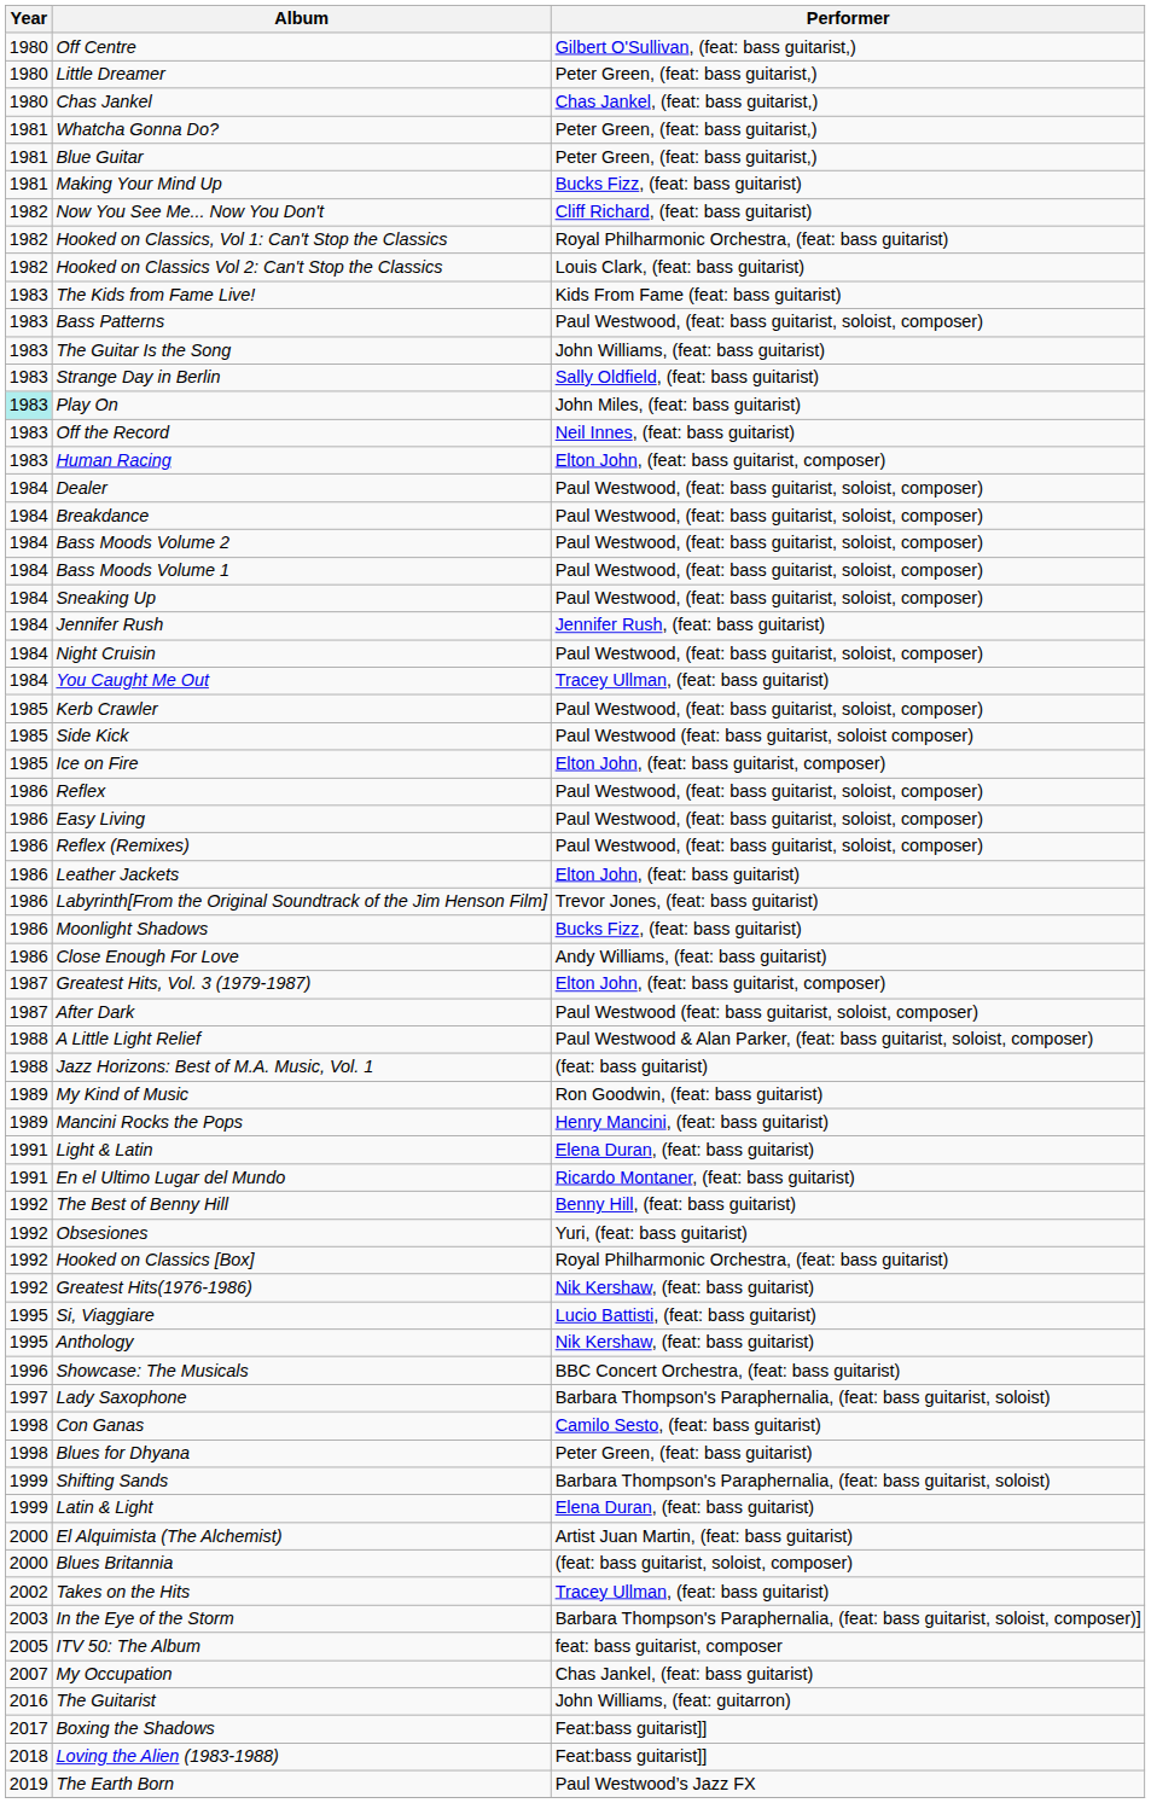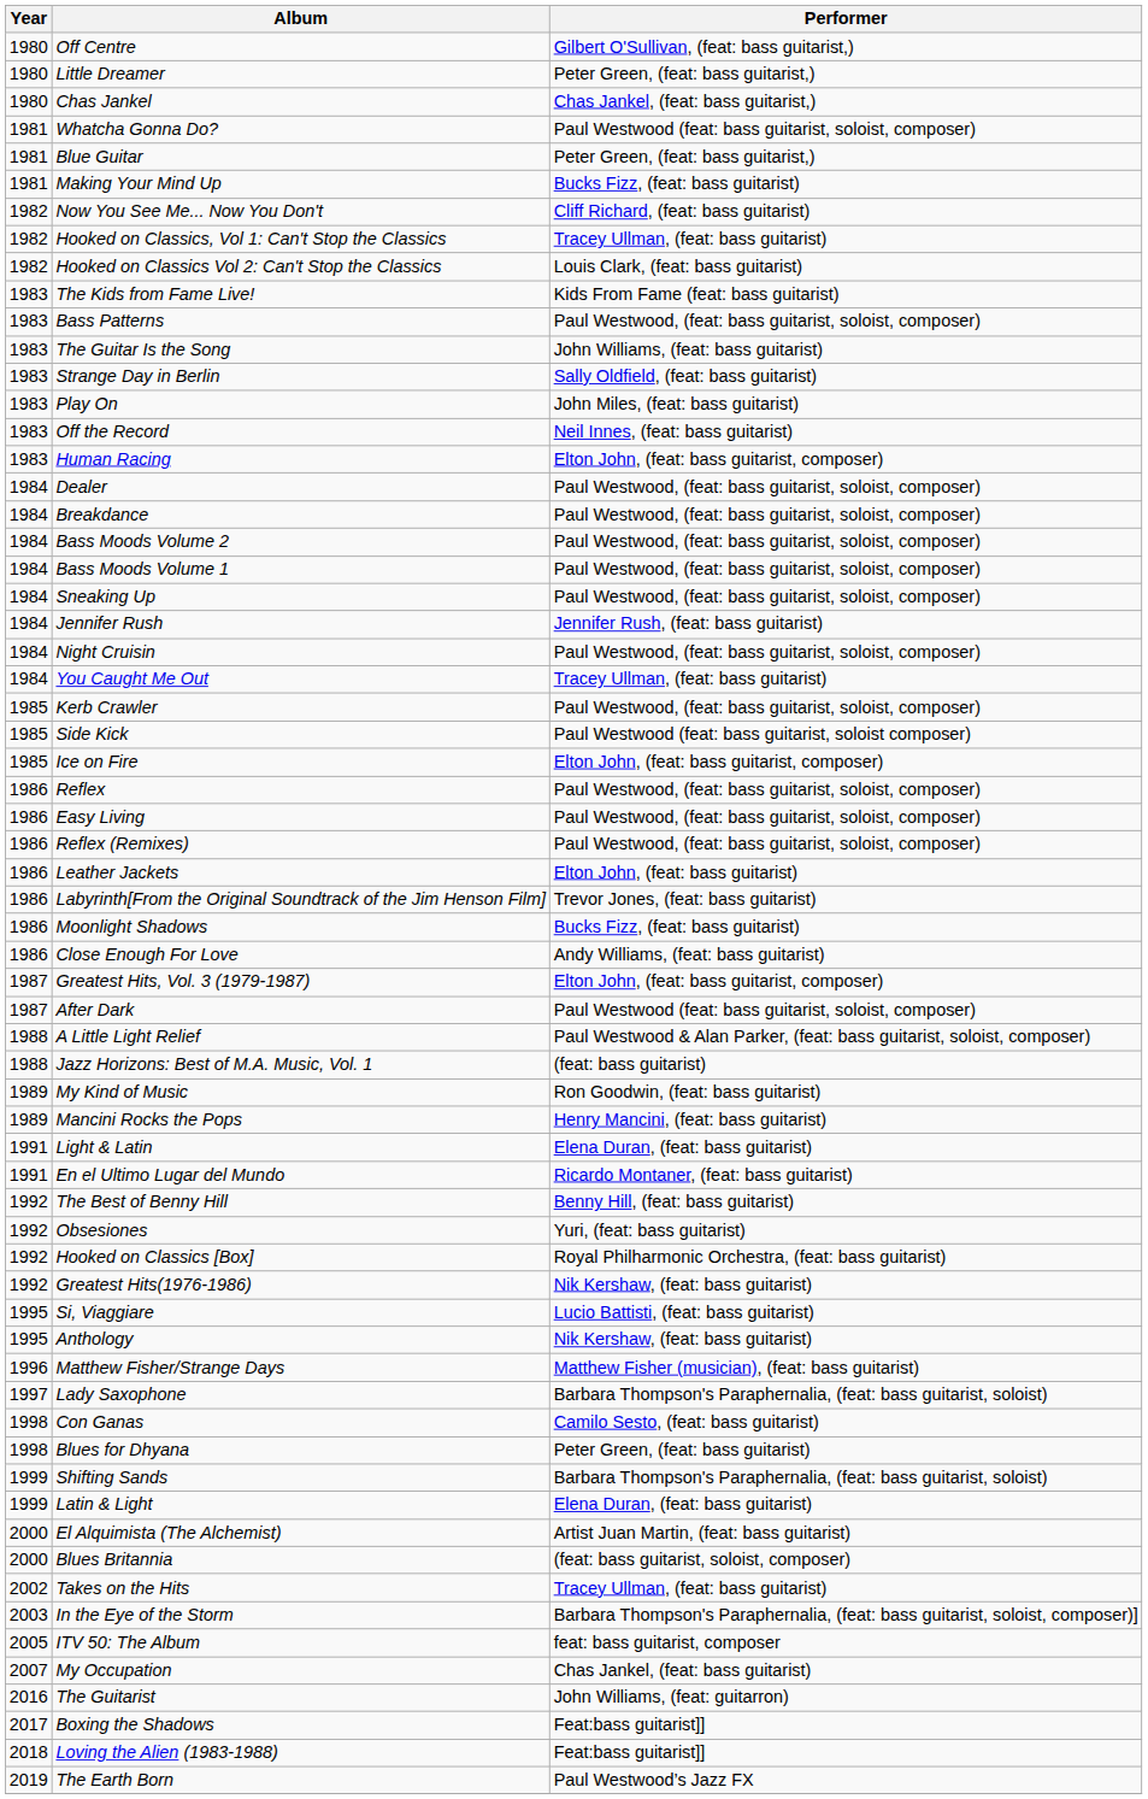Whatcha Gonna Do? | Performer: Peter Green, (feat: bass guitarist,) -> Paul Westwood (feat: bass guitarist, soloist, composer)
Hooked on Classics, Vol 1: Can't Stop the Classics | Performer: Royal Philharmonic Orchestra, (feat: bass guitarist) -> Tracey Ullman, (feat: bass guitarist)
Play On | Year: paleturquoise background -> no background
- row: 1996 | Showcase: The Musicals | BBC Concert Orchestra, (feat: bass guitarist)
+ row: 1996 | Matthew Fisher/Strange Days | Matthew Fisher (musician), (feat: bass guitarist)
